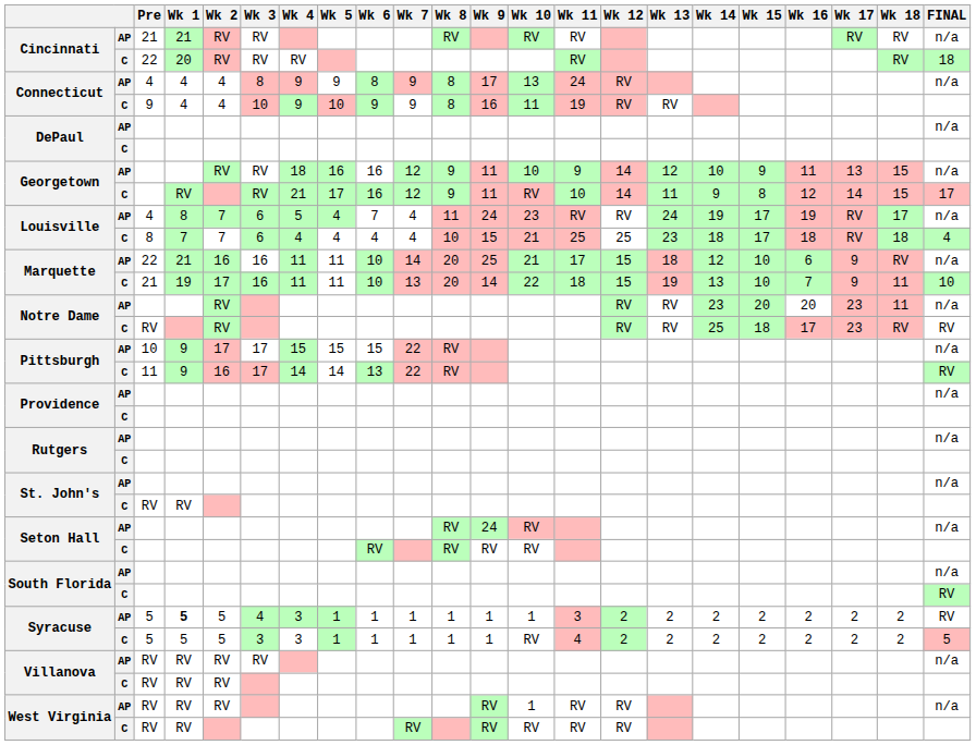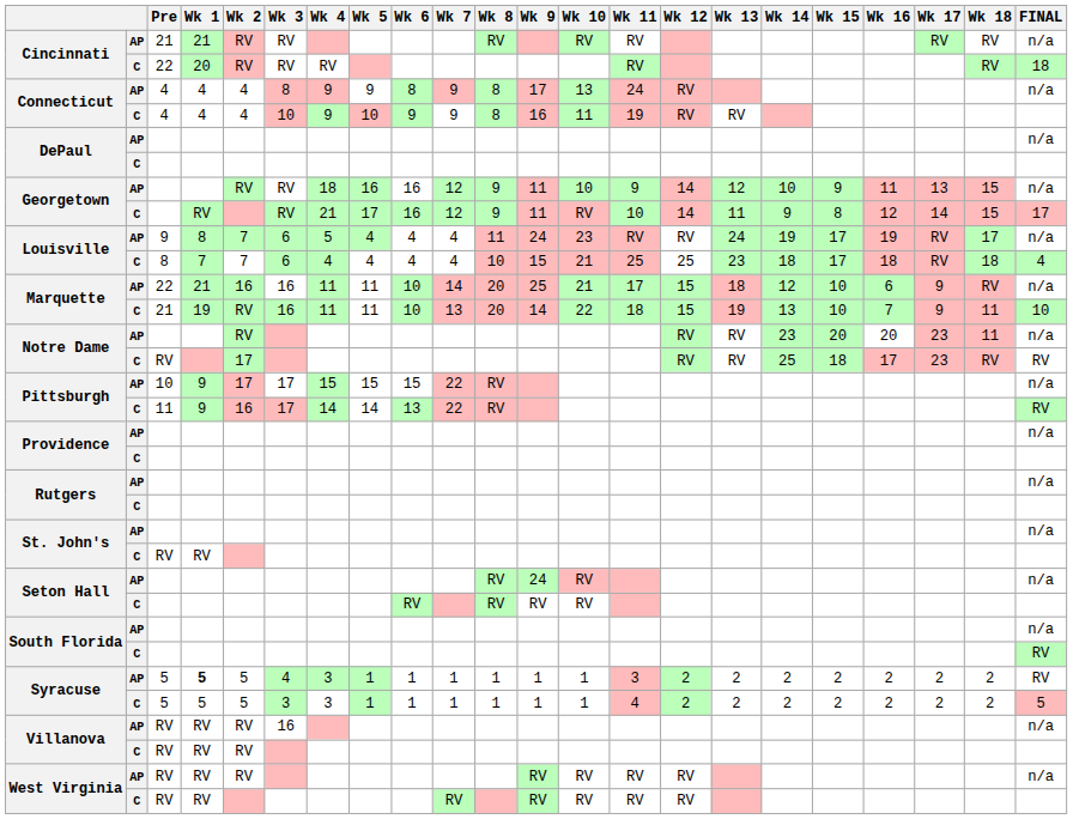Connecticut / C | Pre: 9 -> 4
Louisville / AP | Pre: 4 -> 9
Louisville / AP | Wk 6: 7 -> 4
Marquette / C | Wk 2: 17 -> RV
Notre Dame / C | Wk 2: RV -> 17
Syracuse / C | Wk 10: RV -> 1
Villanova / AP | Wk 3: RV -> 16
West Virginia / AP | Wk 10: 1 -> RV
